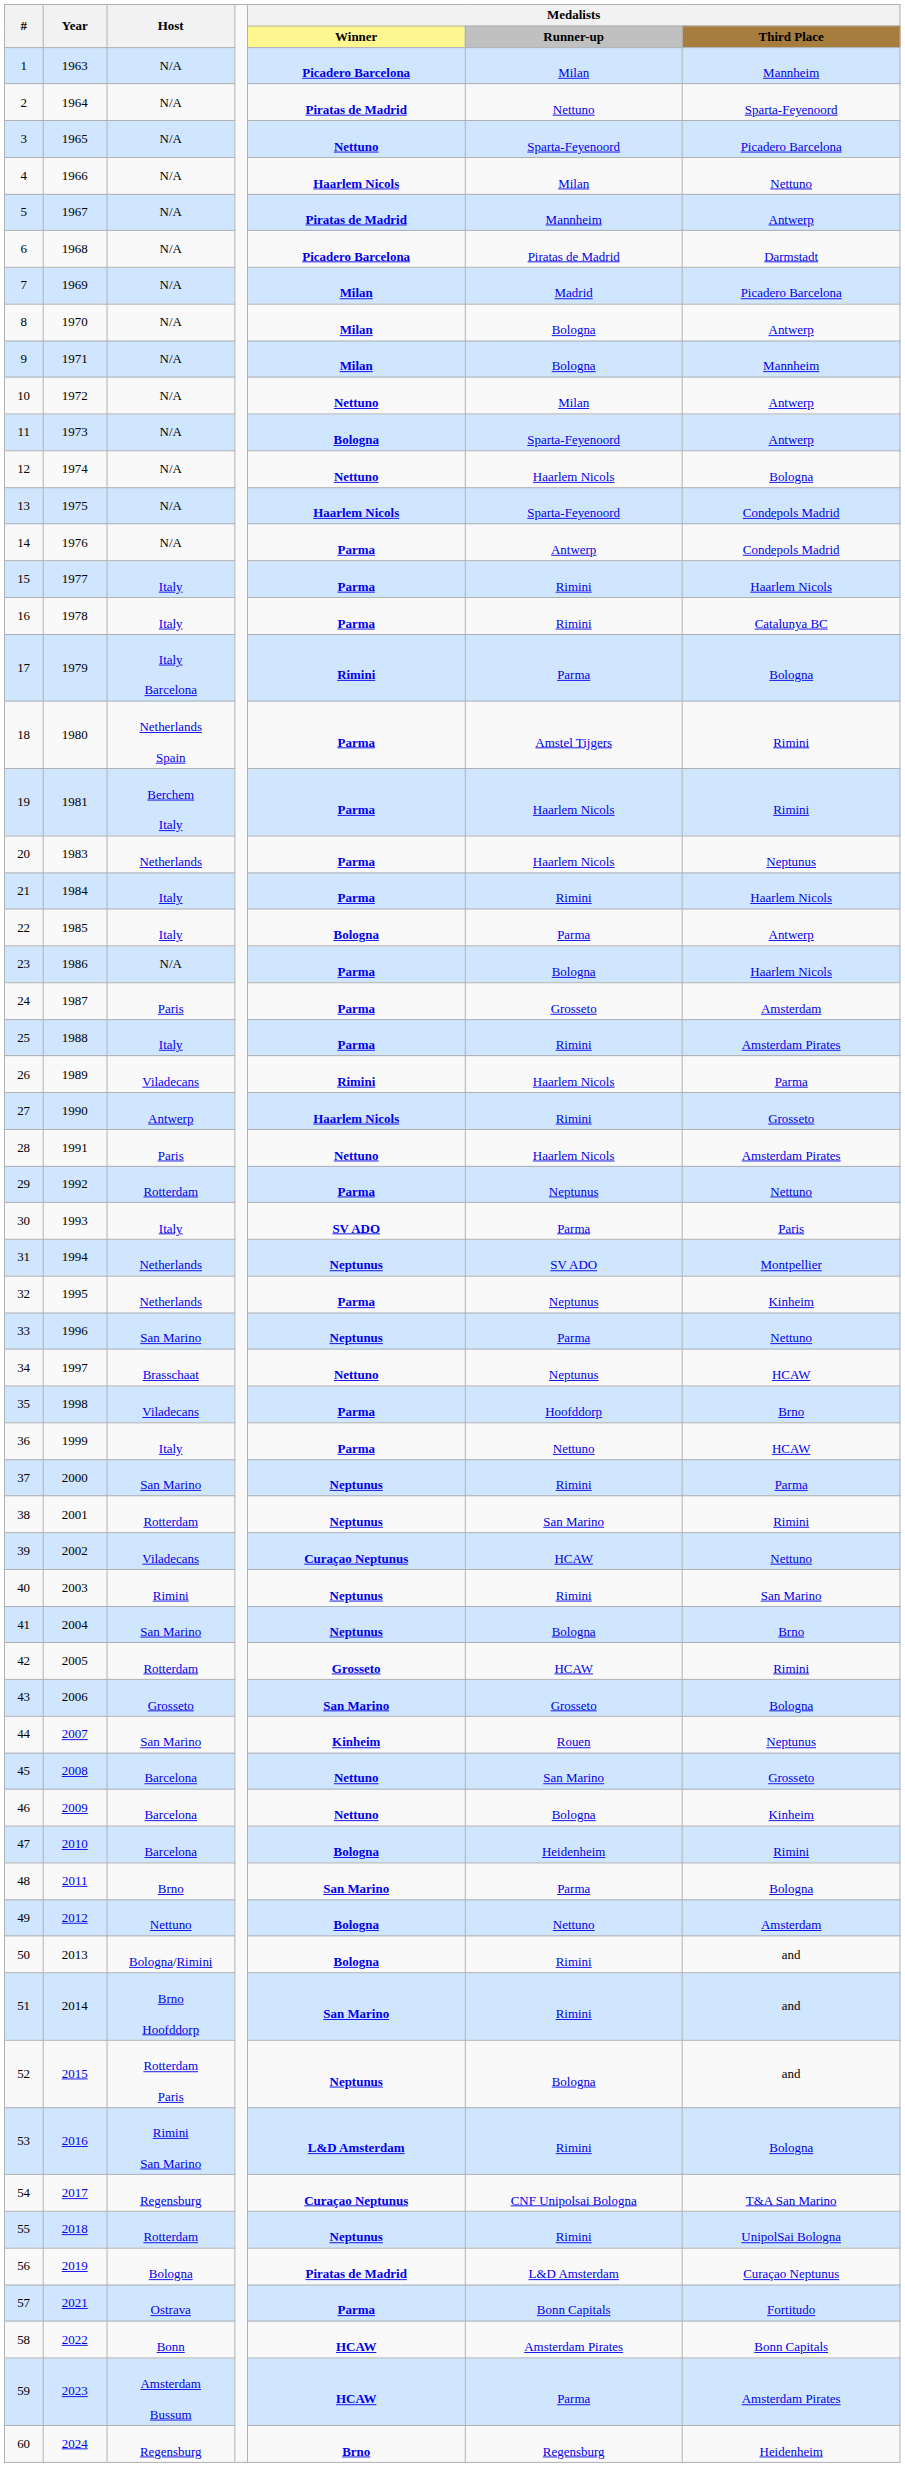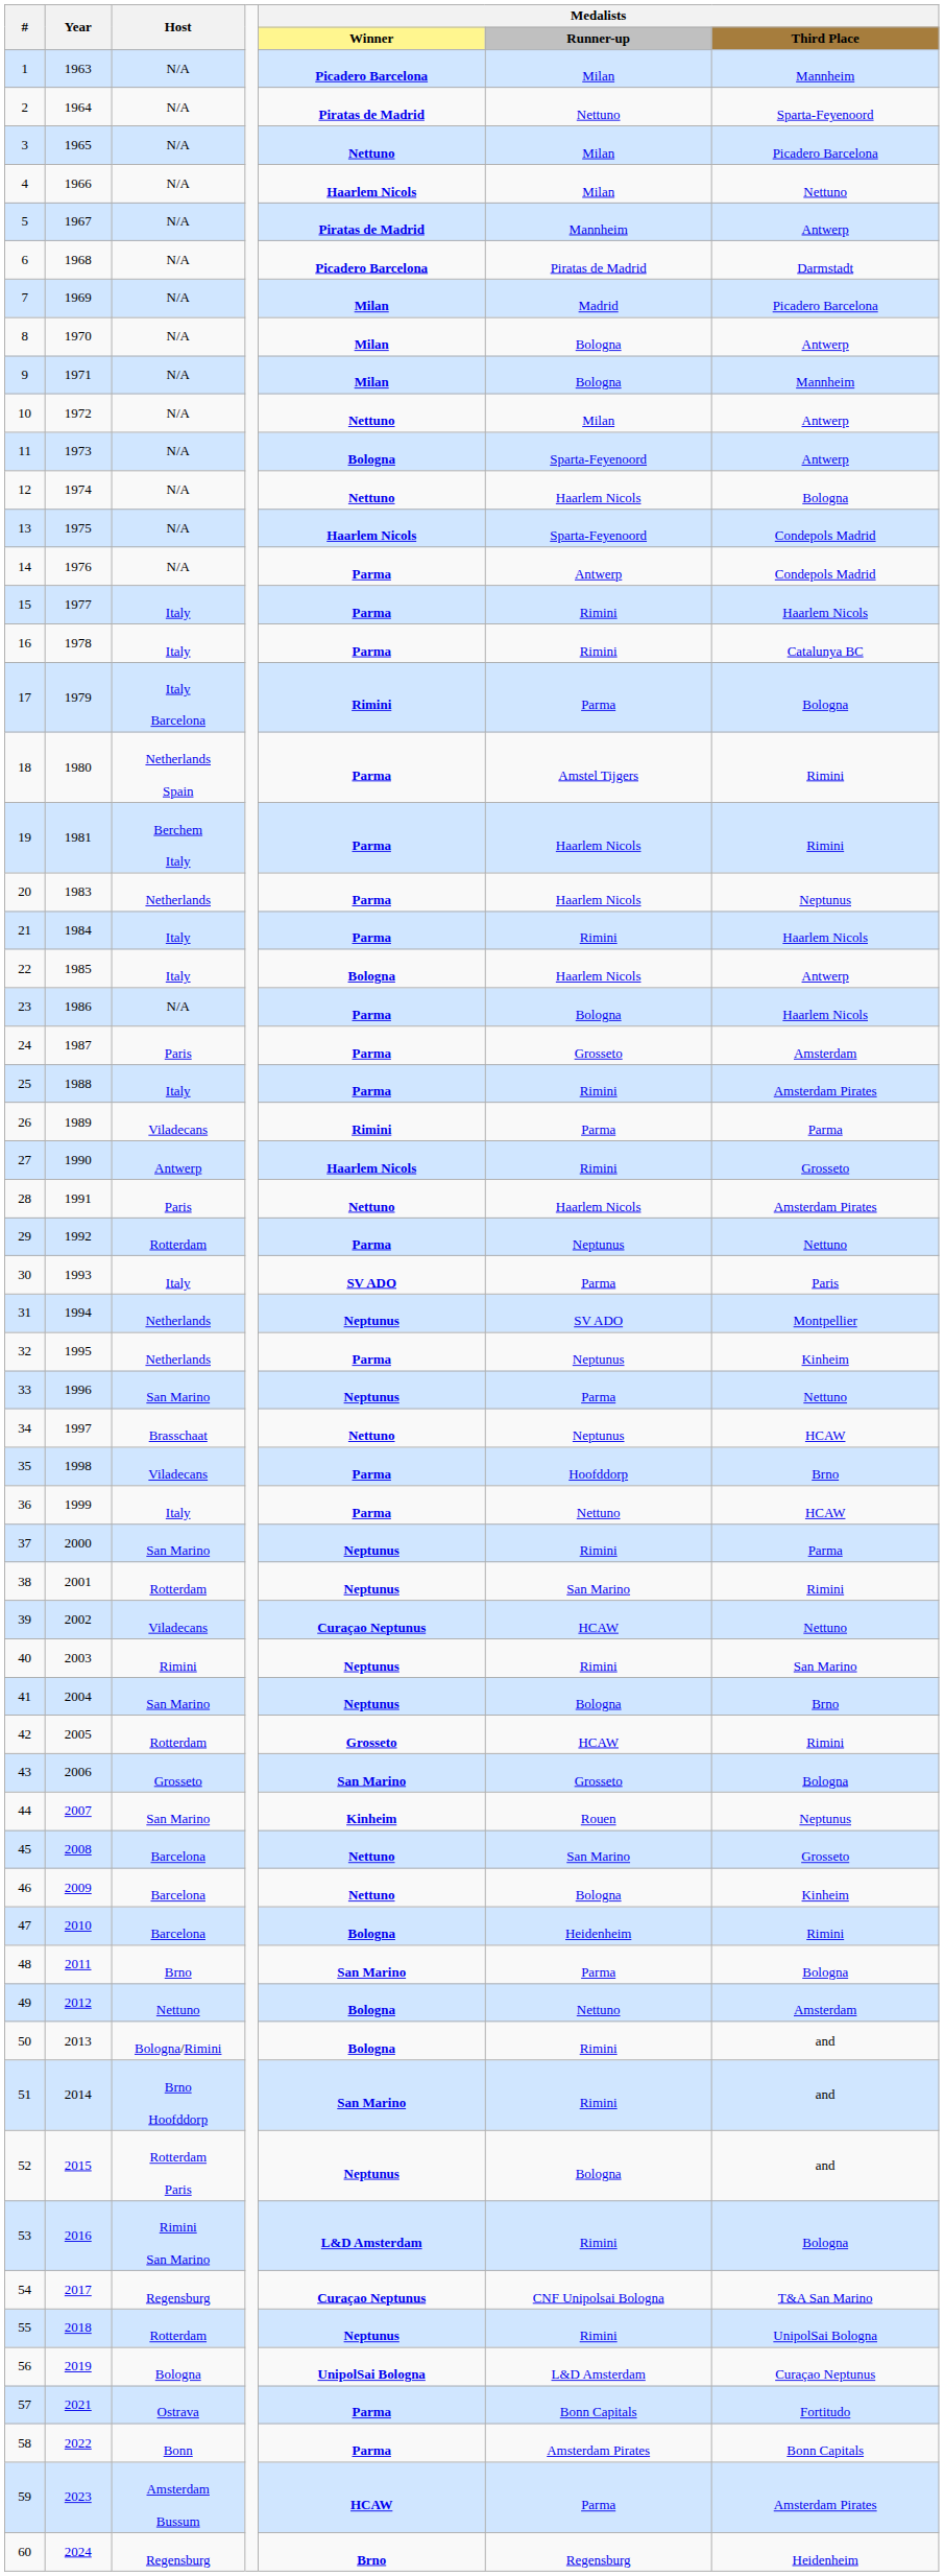3 | Medalists / Runner-up: Sparta-Feyenoord -> Milan
22 | Medalists / Runner-up: Parma -> Haarlem Nicols
26 | Medalists / Runner-up: Haarlem Nicols -> Parma
56 | Medalists / Winner: Piratas de Madrid -> UnipolSai Bologna
58 | Medalists / Winner: HCAW -> Parma
